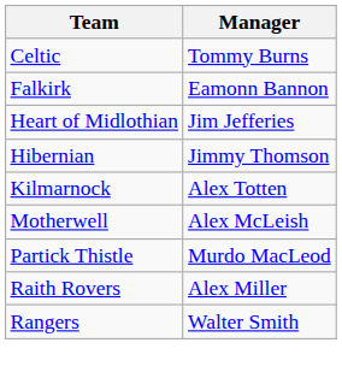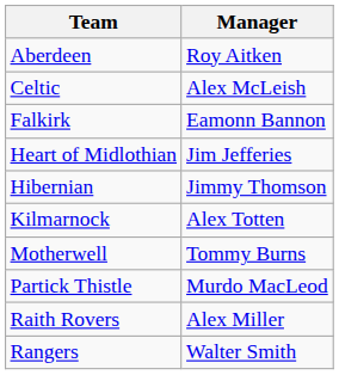+ row: Aberdeen | Roy Aitken
Celtic | Manager: Tommy Burns -> Alex McLeish
Motherwell | Manager: Alex McLeish -> Tommy Burns
